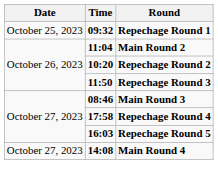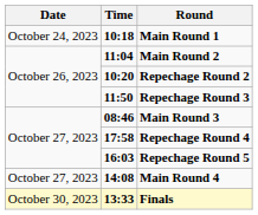+ row: October 24, 2023 | 10:18 | Main Round 1
- row: October 25, 2023 | 09:32 | Repechage Round 1
+ row: October 30, 2023 | 13:33 | Finals
